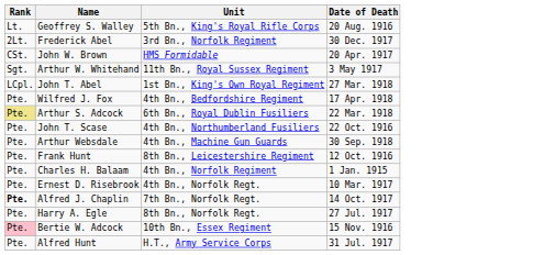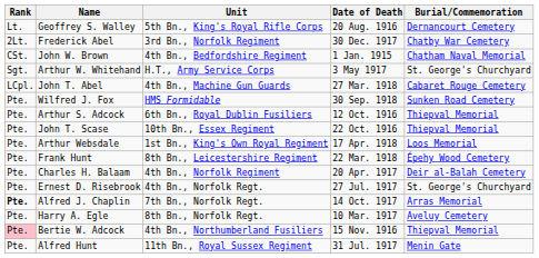+ column: Burial/Commemoration | Dernancourt Cemetery | Chatby War Cemetery | Chatham Naval Memorial | St. George's Churchyard | Cabaret Rouge Cemetery | Sunken Road Cemetery | Thiepval Memorial | Thiepval Memorial | Loos Memorial | Épehy Wood Cemetery | Deir al-Balah Cemetery | St. George's Churchyard | Arras Memorial | Aveluy Cemetery | Thiepval Memorial | Menin Gate
John W. Brown | Unit: HMS Formidable -> 4th Bn., Bedfordshire Regiment
John W. Brown | Date of Death: 20 Apr. 1917 -> 1 Jan. 1915
Arthur W. Whitehand | Unit: 11th Bn., Royal Sussex Regiment -> H.T., Army Service Corps
John T. Abel | Unit: 1st Bn., King's Own Royal Regiment -> 4th Bn., Machine Gun Guards
Wilfred J. Fox | Unit: 4th Bn., Bedfordshire Regiment -> HMS Formidable
Wilfred J. Fox | Date of Death: 17 Apr. 1918 -> 30 Sep. 1918
Arthur S. Adcock | Rank: khaki background -> no background
Arthur S. Adcock | Date of Death: 22 Mar. 1918 -> 12 Oct. 1916
John T. Scase | Unit: 4th Bn., Northumberland Fusiliers -> 10th Bn., Essex Regiment
Arthur Websdale | Unit: 4th Bn., Machine Gun Guards -> 1st Bn., King's Own Royal Regiment
Arthur Websdale | Date of Death: 30 Sep. 1918 -> 17 Apr. 1918
Frank Hunt | Date of Death: 12 Oct. 1916 -> 22 Mar. 1918
Charles H. Balaam | Date of Death: 1 Jan. 1915 -> 20 Apr. 1917
Ernest D. Risebrook | Date of Death: 10 Mar. 1917 -> 27 Jul. 1917
Harry A. Egle | Date of Death: 27 Jul. 1917 -> 10 Mar. 1917
Bertie W. Adcock | Unit: 10th Bn., Essex Regiment -> 4th Bn., Northumberland Fusiliers
Alfred Hunt | Unit: H.T., Army Service Corps -> 11th Bn., Royal Sussex Regiment
